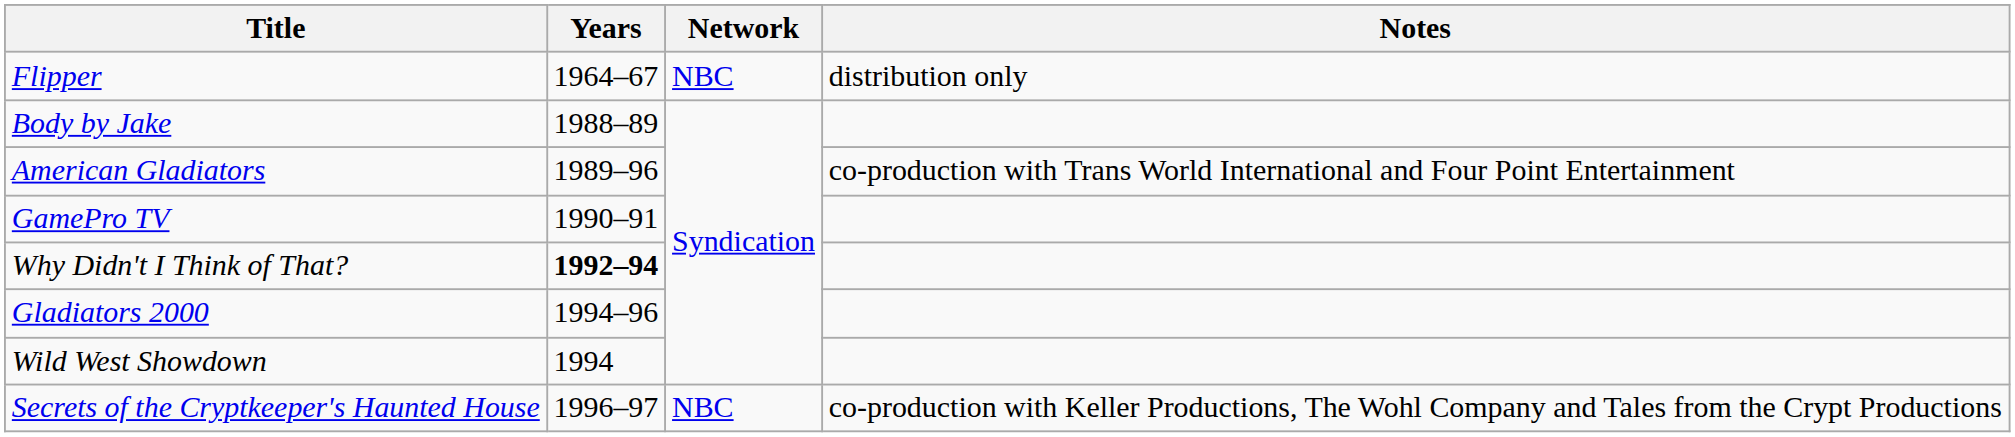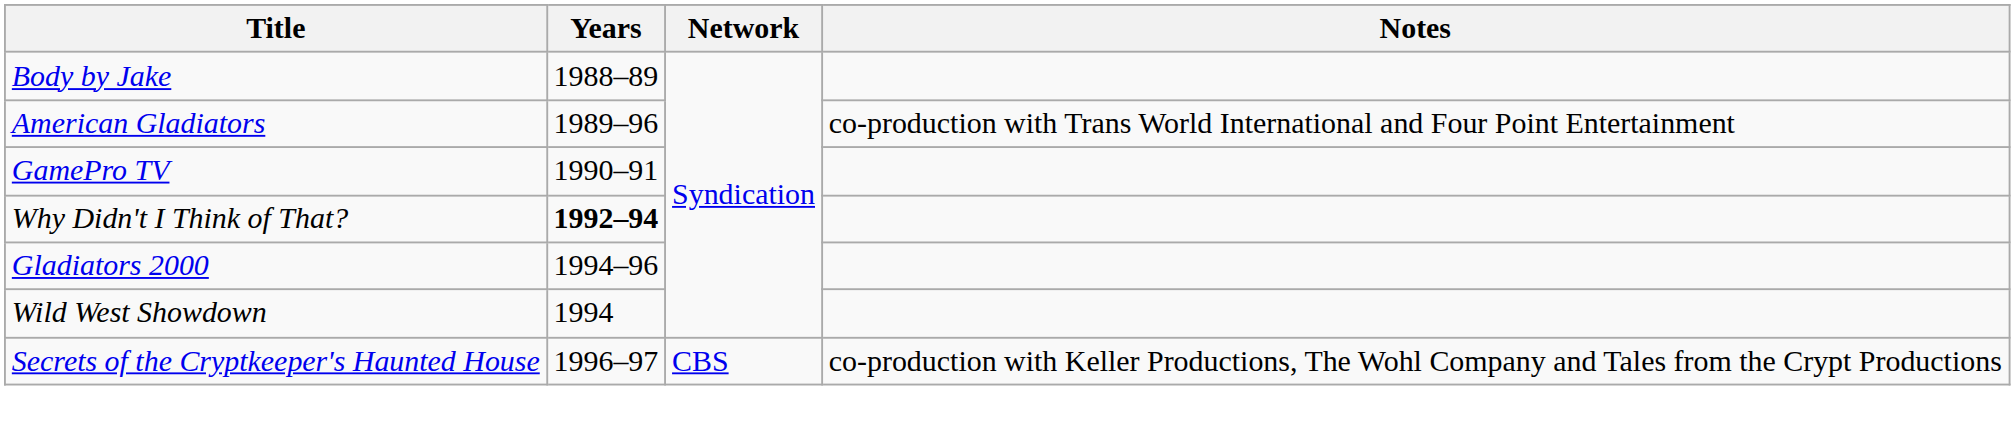- row: Flipper | 1964–67 | NBC | distribution only
Secrets of the Cryptkeeper's Haunted House | Network: NBC -> CBS
